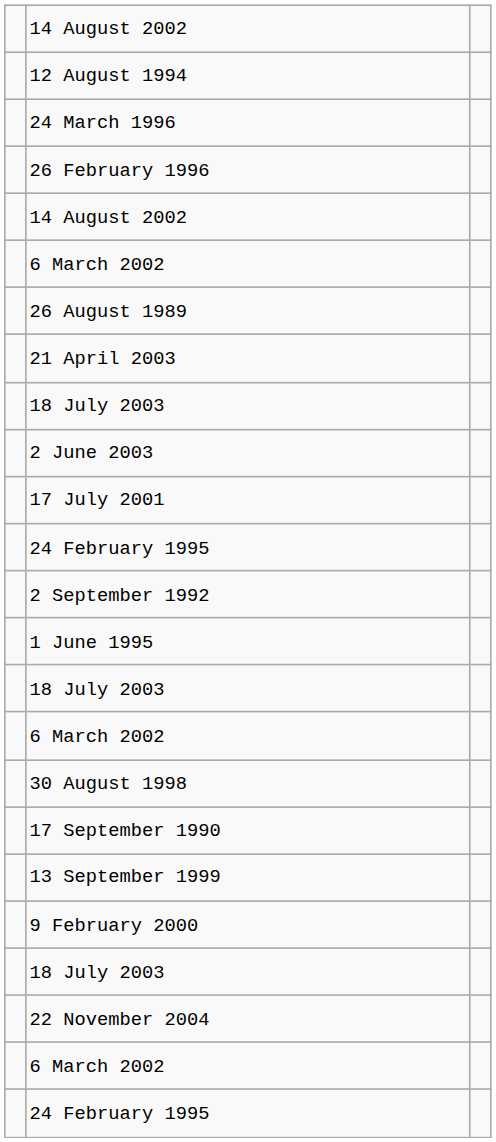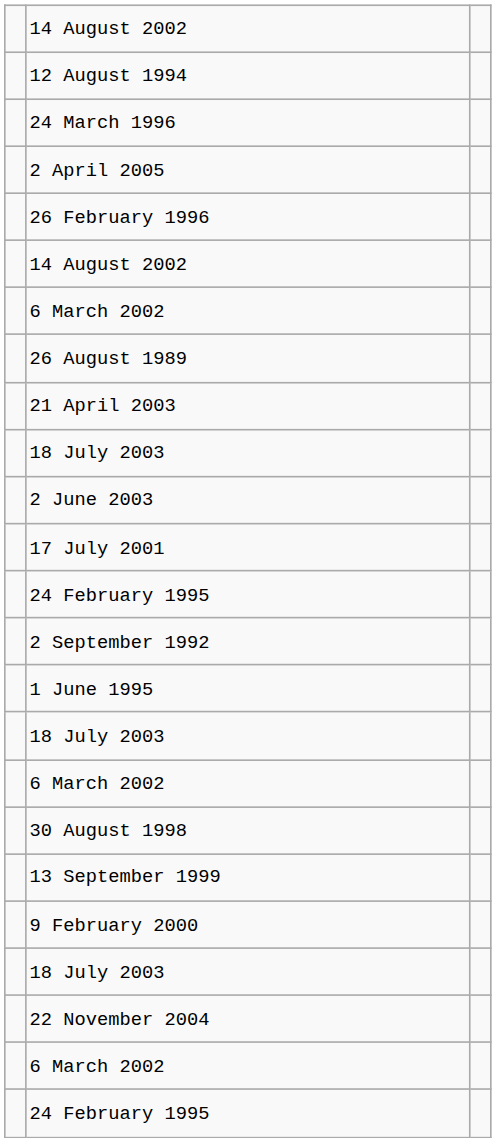+ row: 2 April 2005
- row: 17 September 1990
